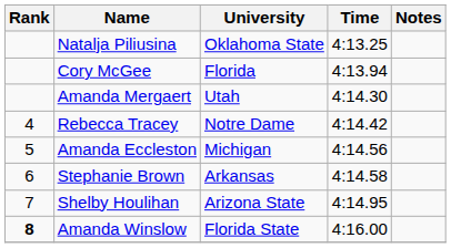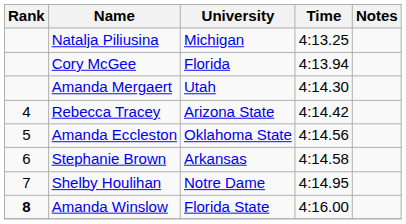Natalja Piliusina | University: Oklahoma State -> Michigan
Rebecca Tracey | University: Notre Dame -> Arizona State
Amanda Eccleston | University: Michigan -> Oklahoma State
Shelby Houlihan | University: Arizona State -> Notre Dame
